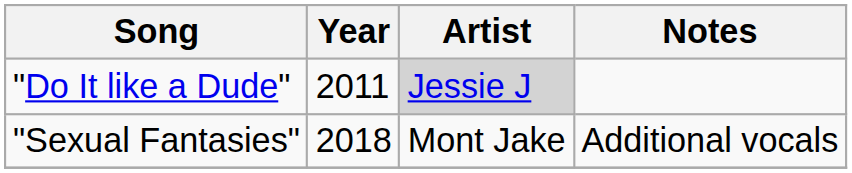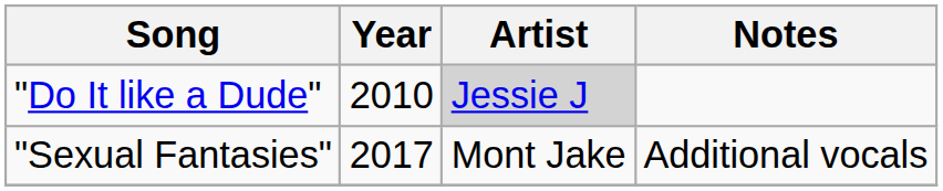"Do It like a Dude" | Year: 2011 -> 2010
"Sexual Fantasies" | Year: 2018 -> 2017
